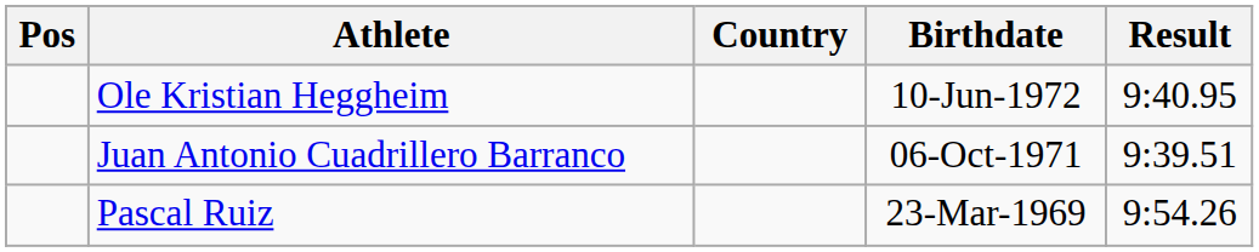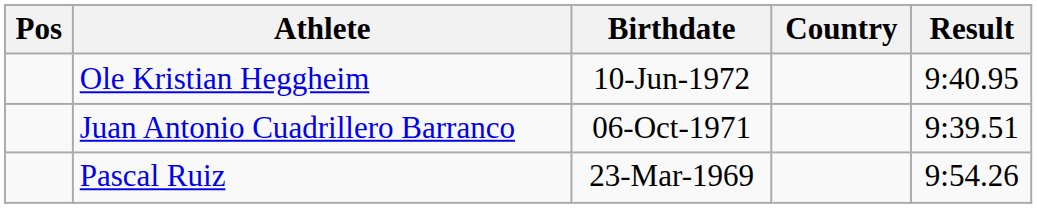columns swapped: Birthdate <-> Country
